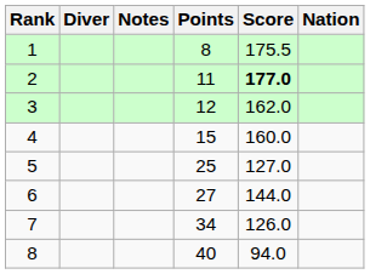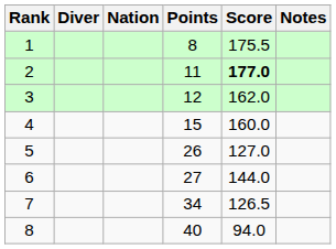columns swapped: Nation <-> Notes
5 | Points: 25 -> 26
7 | Score: 126.0 -> 126.5
